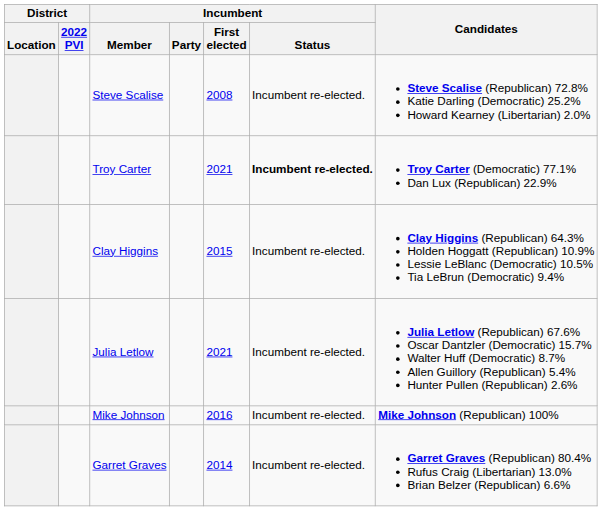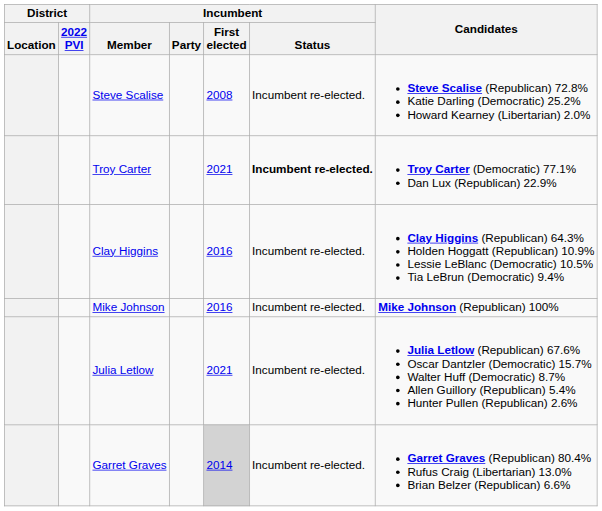Clay Higgins | Incumbent / First elected: 2015 -> 2016
rows swapped: Mike Johnson <-> Julia Letlow
Garret Graves | Incumbent / First elected: no background -> lightgrey background
